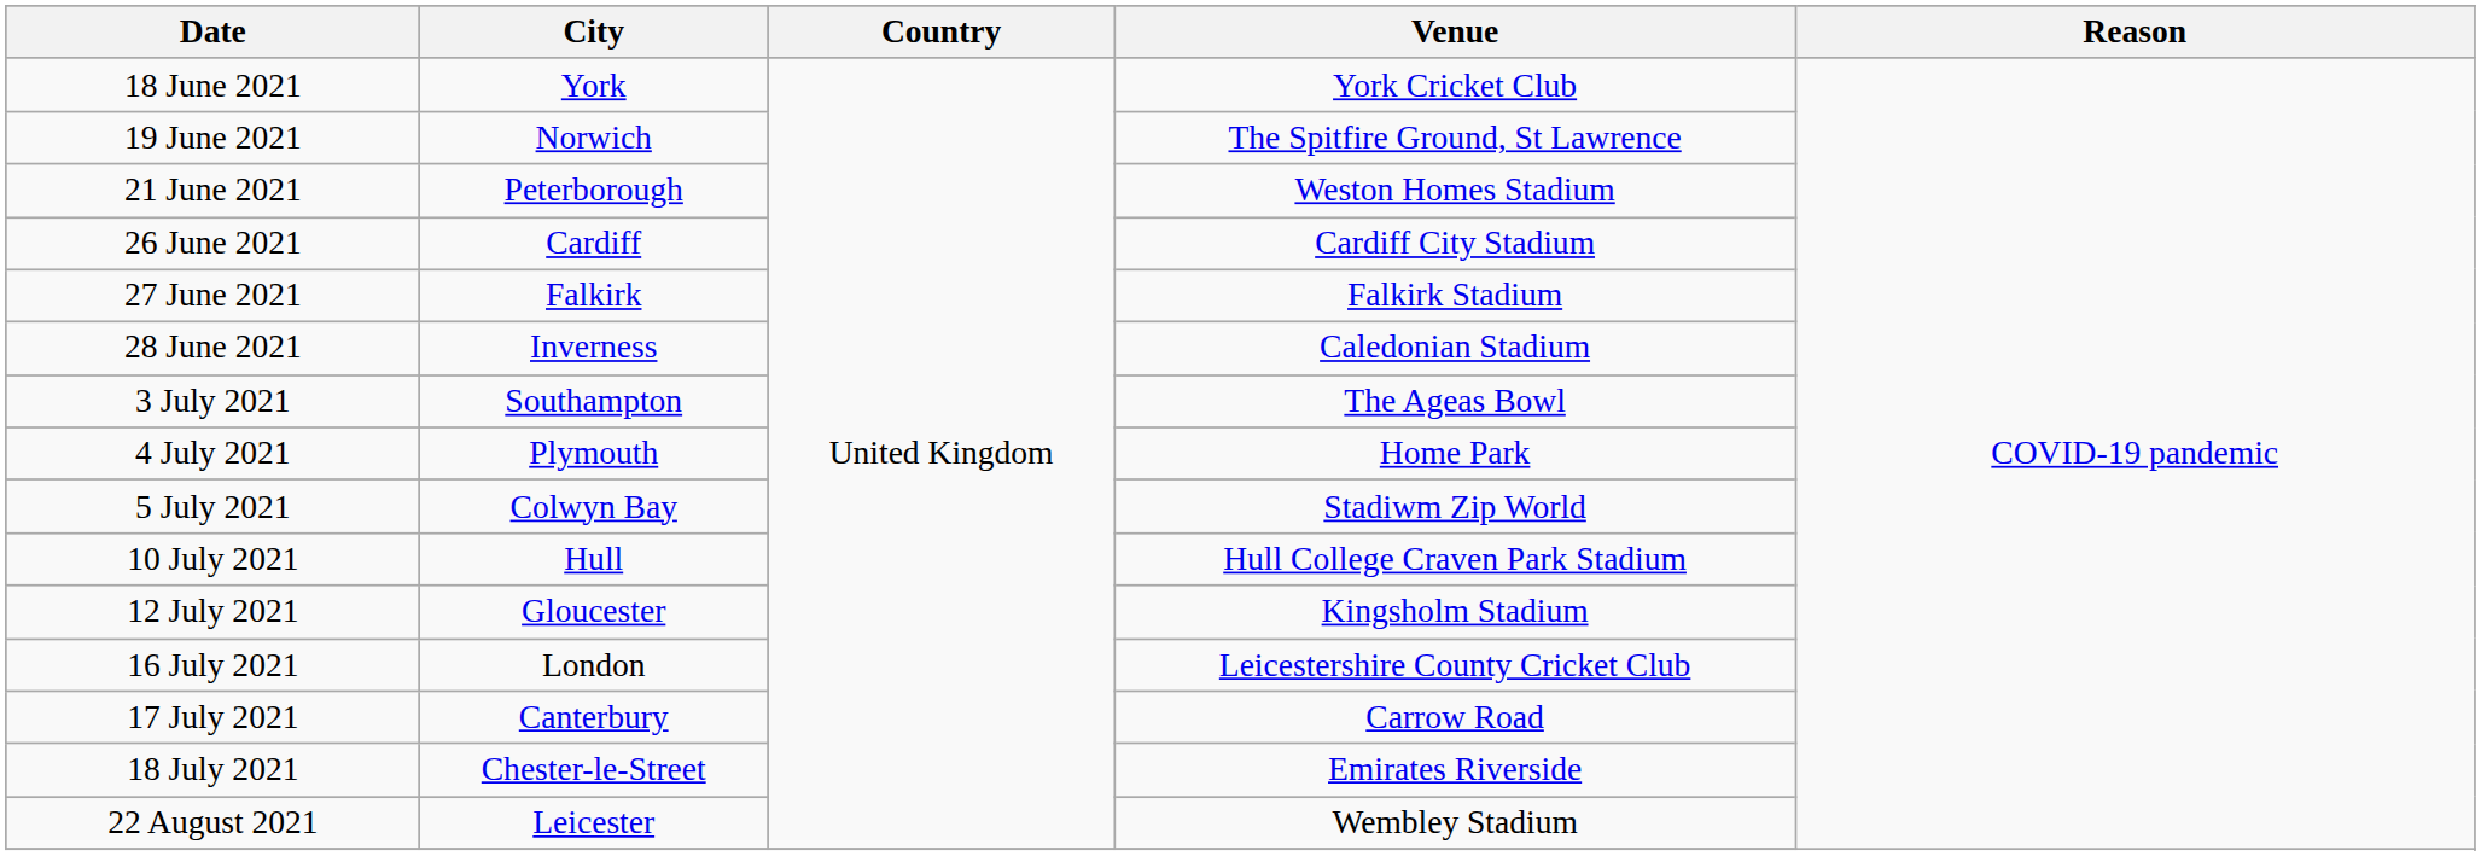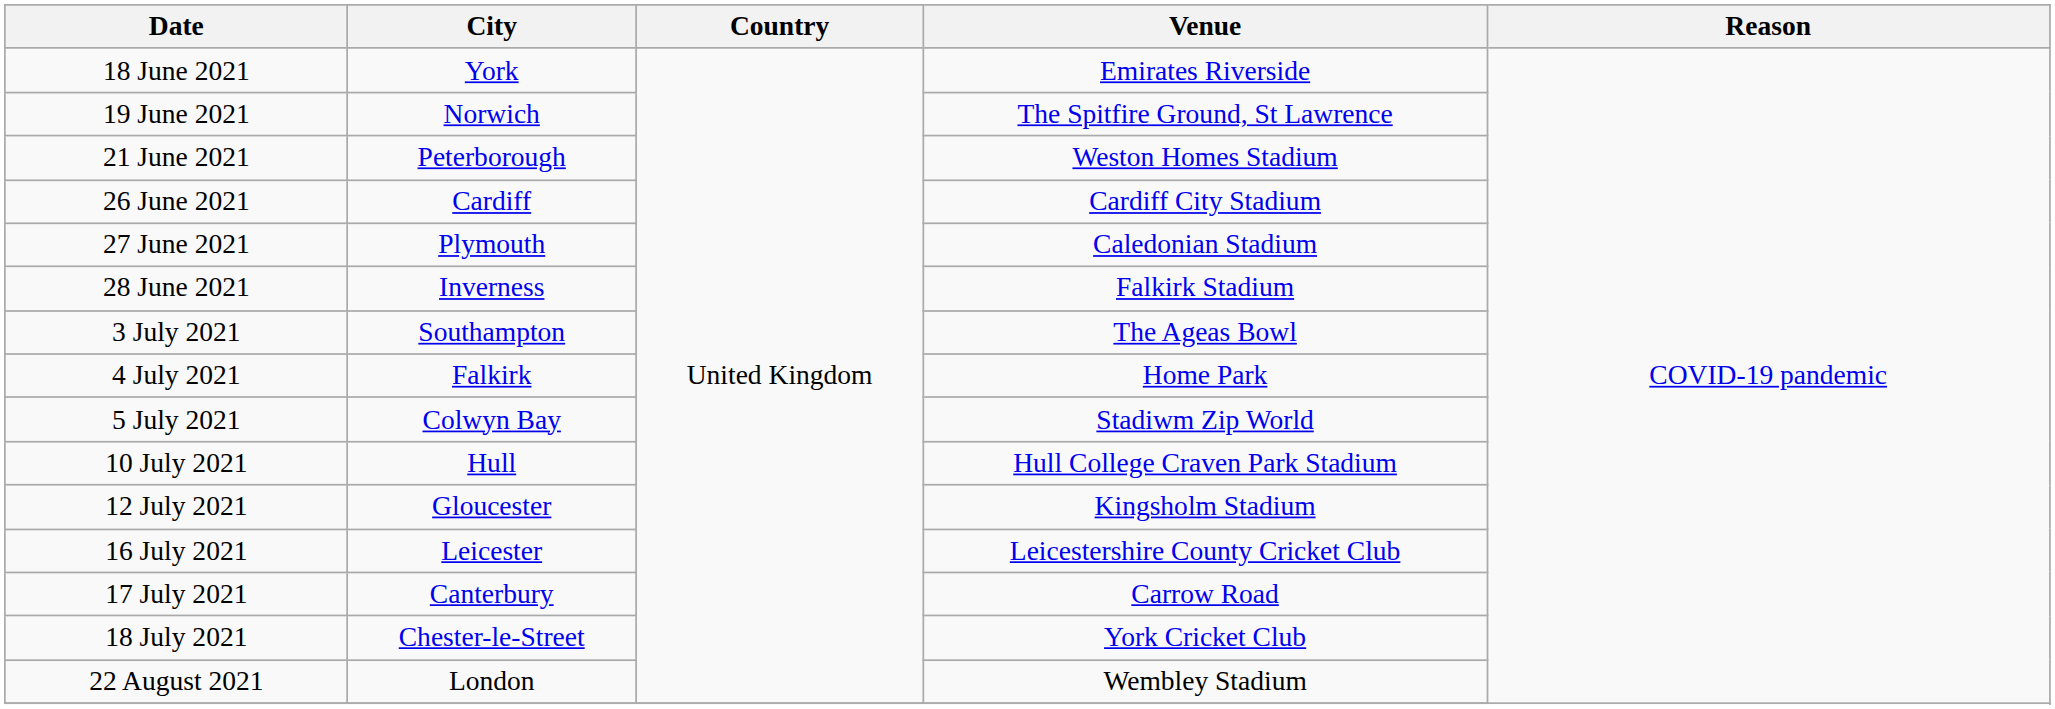18 June 2021 | Venue: York Cricket Club -> Emirates Riverside
27 June 2021 | City: Falkirk -> Plymouth
27 June 2021 | Venue: Falkirk Stadium -> Caledonian Stadium
28 June 2021 | Venue: Caledonian Stadium -> Falkirk Stadium
4 July 2021 | City: Plymouth -> Falkirk
16 July 2021 | City: London -> Leicester
18 July 2021 | Venue: Emirates Riverside -> York Cricket Club
22 August 2021 | City: Leicester -> London
